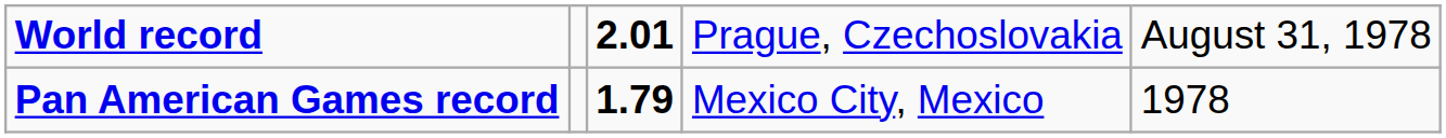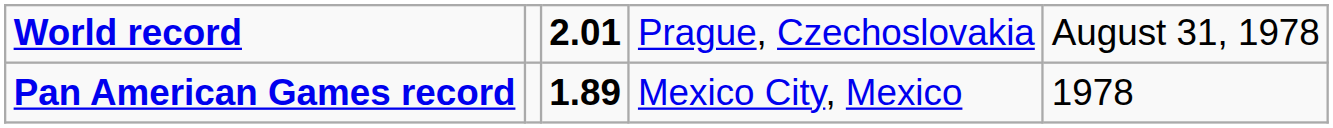Pan American Games record | column 3: 1.79 -> 1.89
